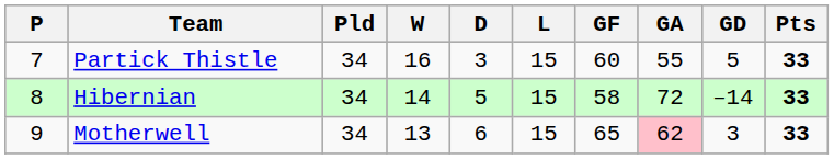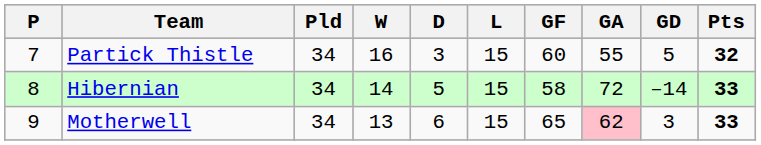Partick Thistle | Pts: 33 -> 32
